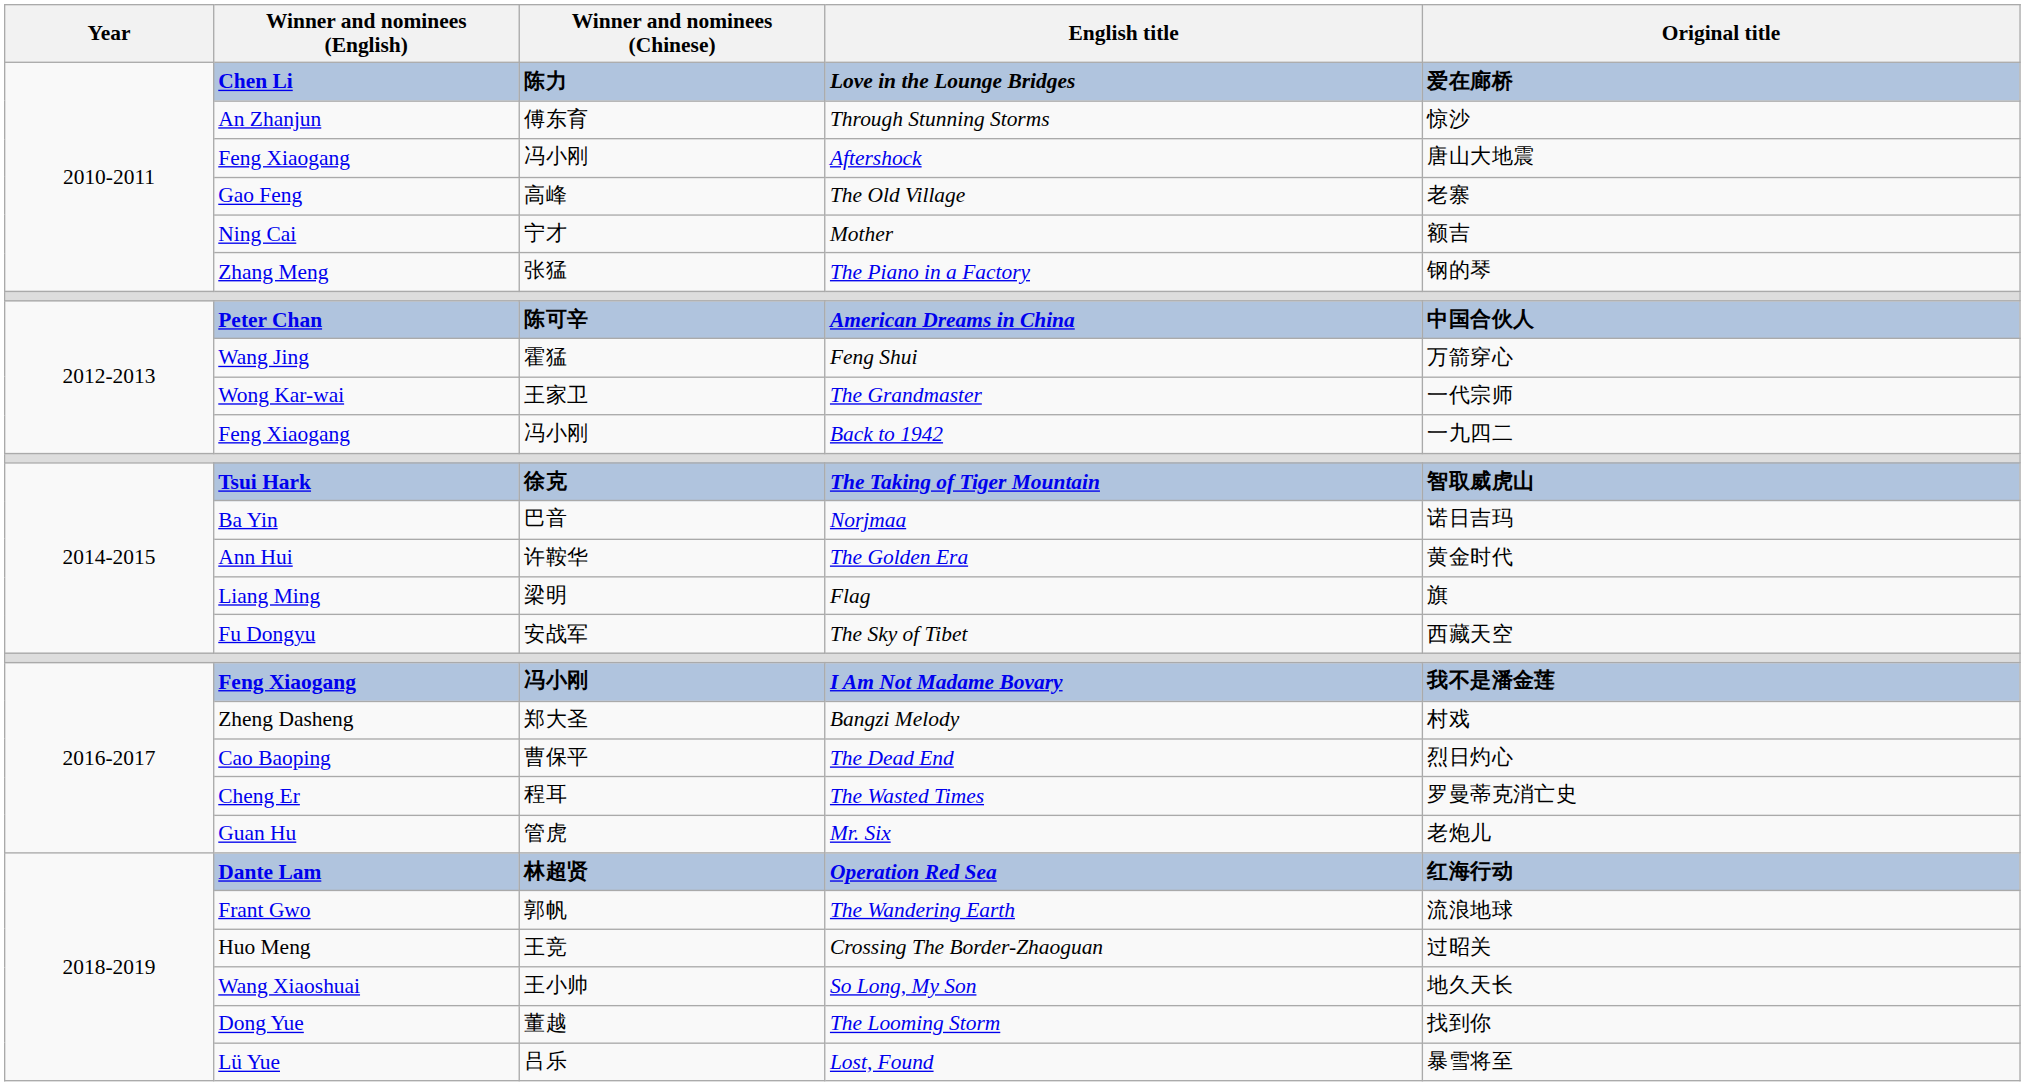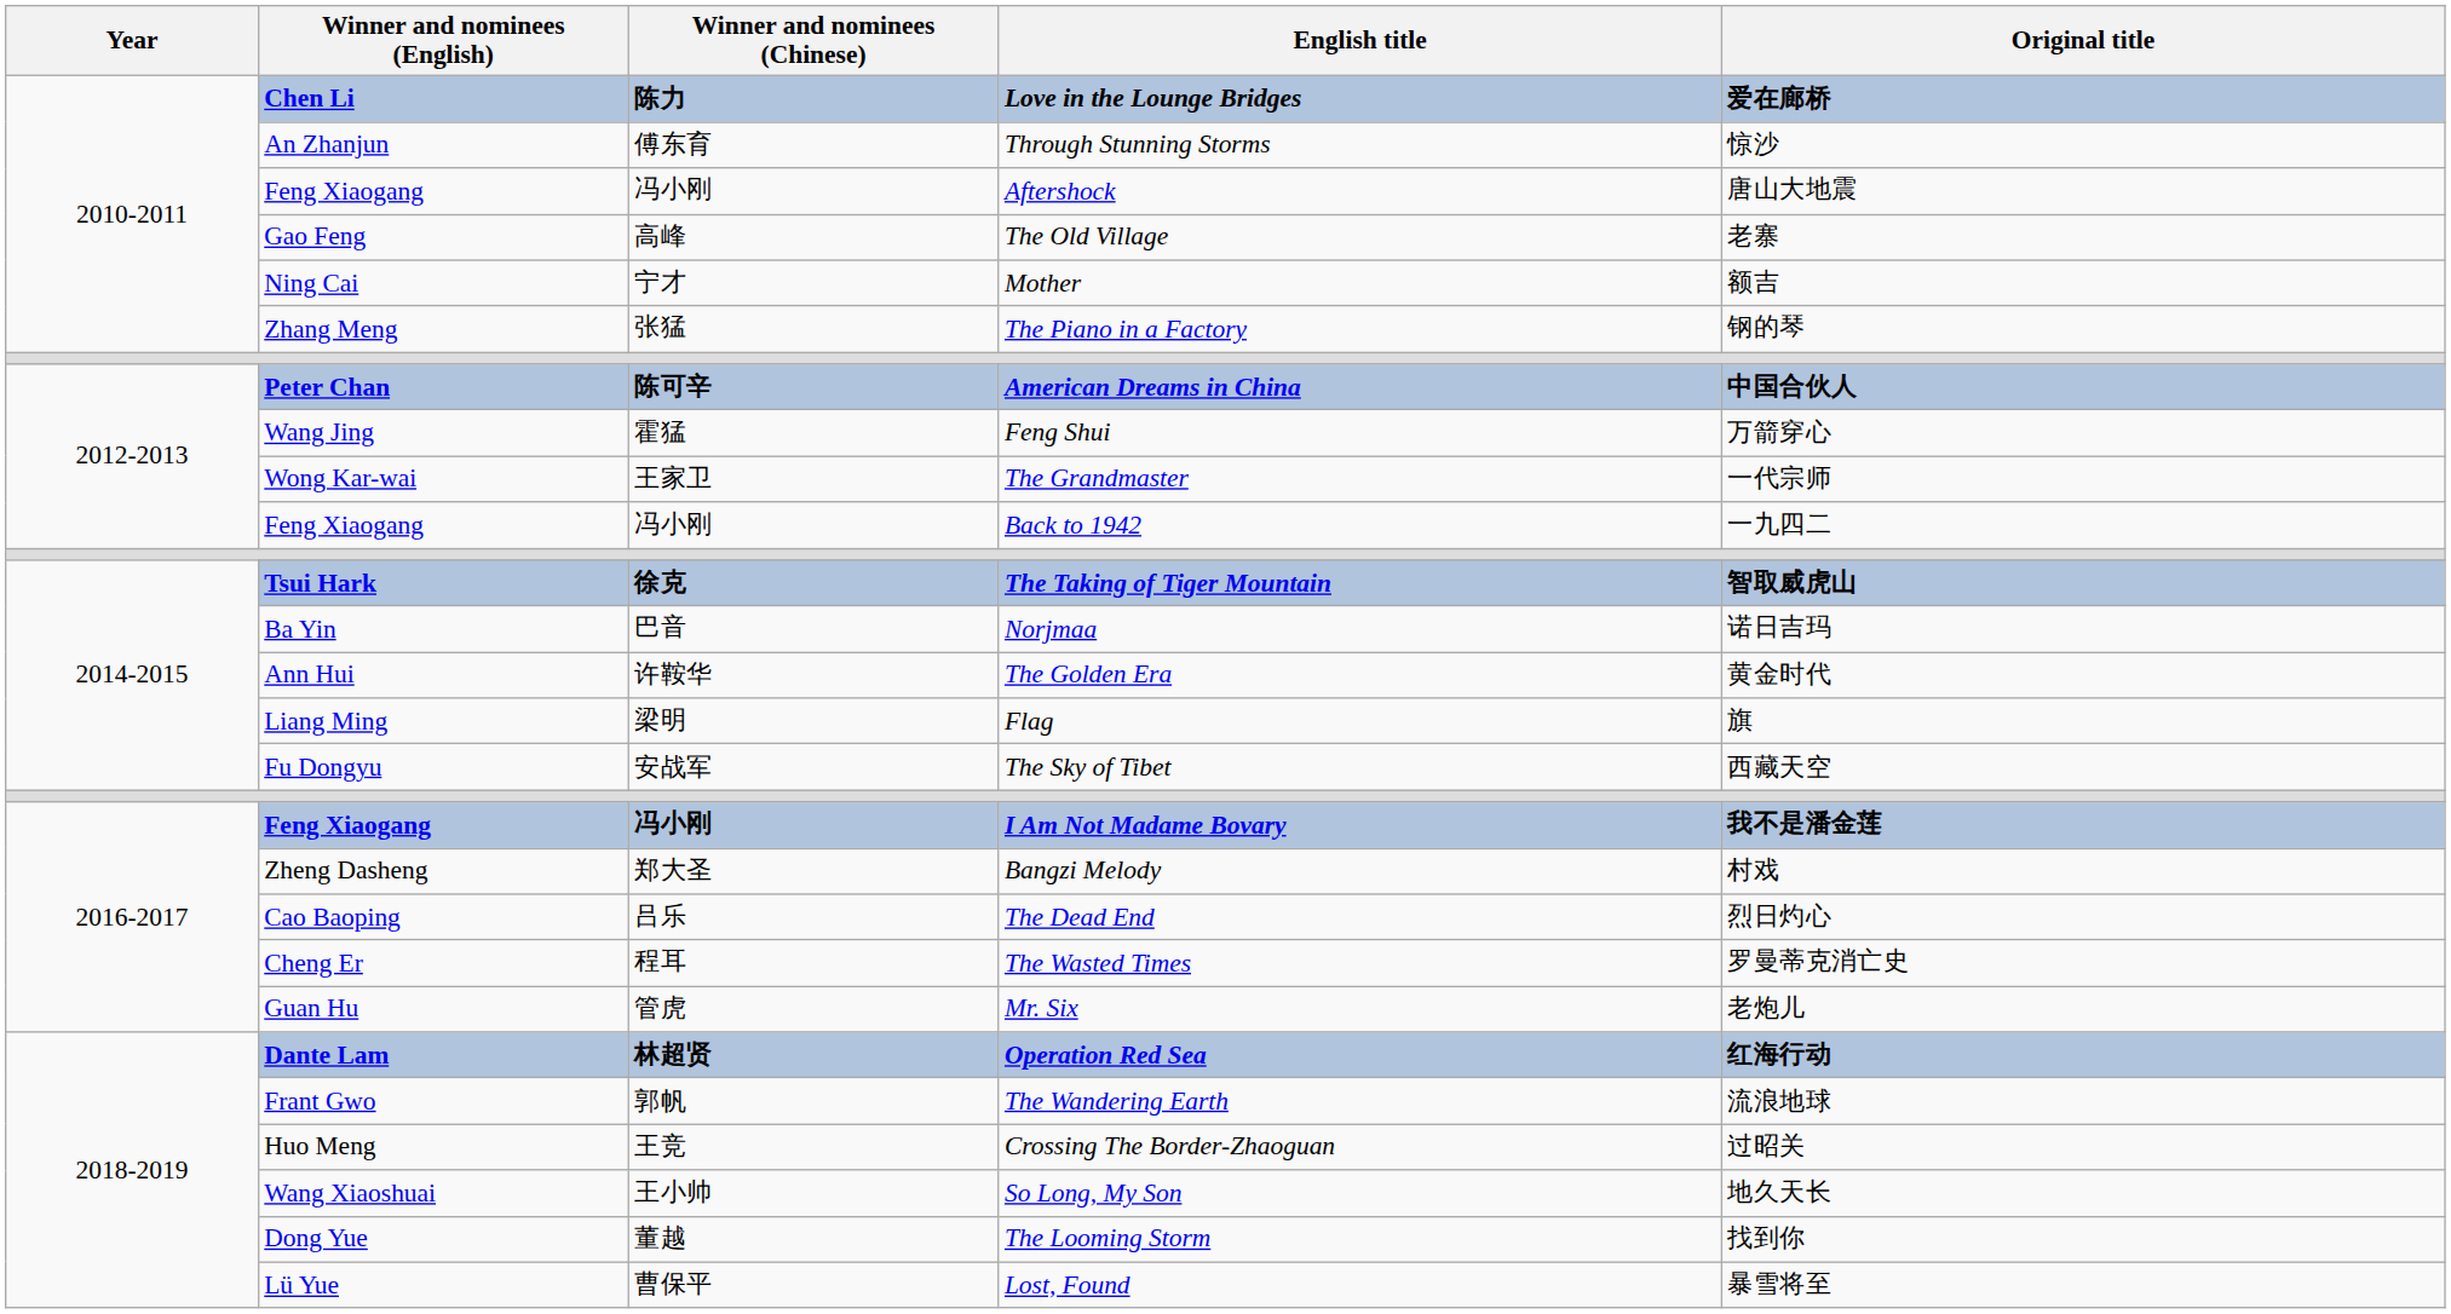The Dead End | Winner and nominees (Chinese): 曹保平 -> 吕乐
Lost, Found | Winner and nominees (Chinese): 吕乐 -> 曹保平
